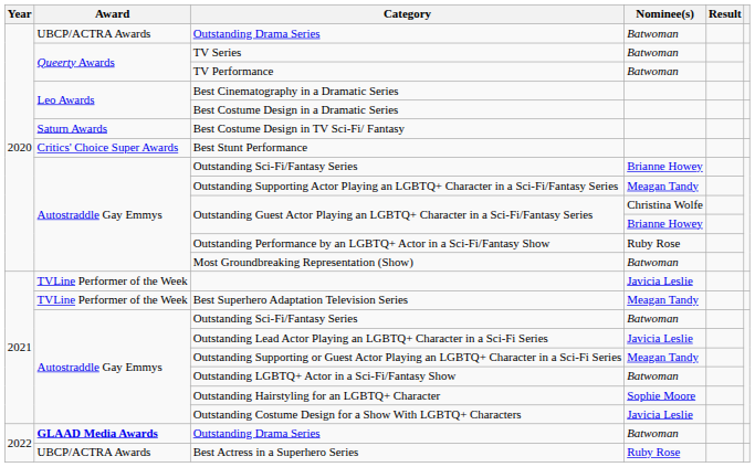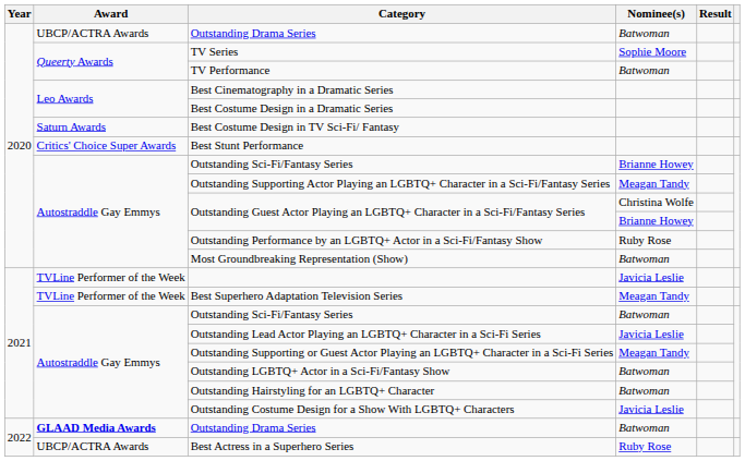TV Series | Nominee(s): Batwoman -> Sophie Moore
Outstanding Hairstyling for an LGBTQ+ Character | Nominee(s): Sophie Moore -> Batwoman
